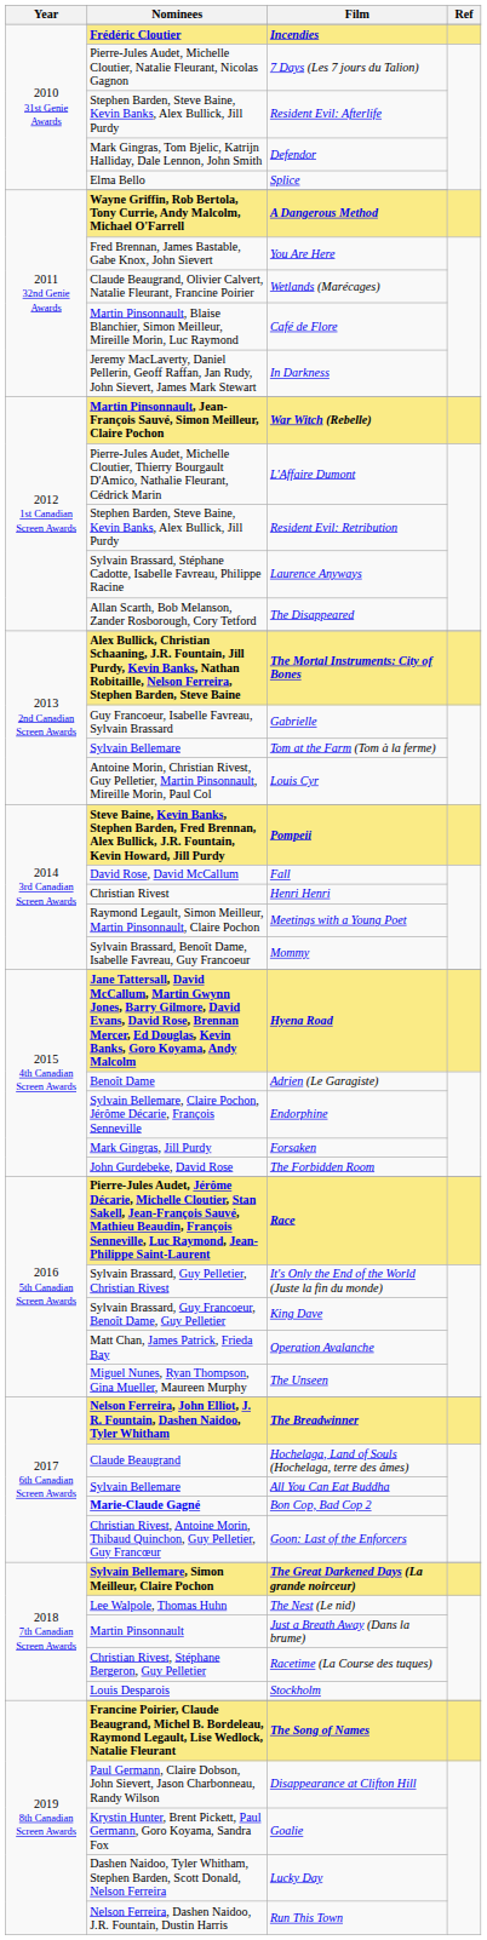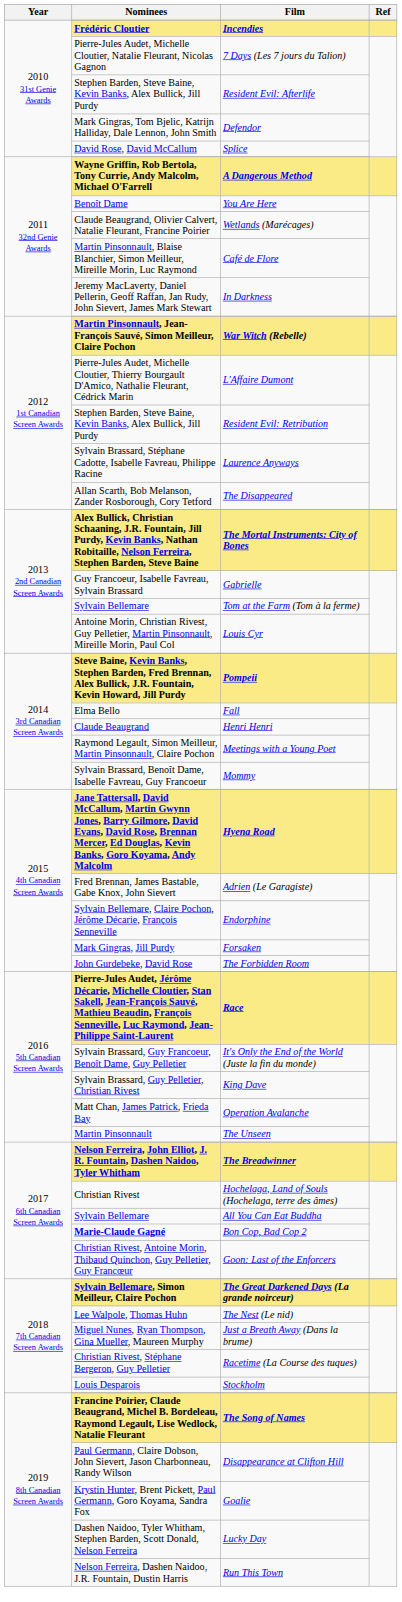Splice | Nominees: Elma Bello -> David Rose, David McCallum
You Are Here | Nominees: Fred Brennan, James Bastable, Gabe Knox, John Sievert -> Benoît Dame
Fall | Nominees: David Rose, David McCallum -> Elma Bello
Henri Henri | Nominees: Christian Rivest -> Claude Beaugrand
Adrien (Le Garagiste) | Nominees: Benoît Dame -> Fred Brennan, James Bastable, Gabe Knox, John Sievert
It's Only the End of the World (Juste la fin du monde) | Nominees: Sylvain Brassard, Guy Pelletier, Christian Rivest -> Sylvain Brassard, Guy Francoeur, Benoît Dame, Guy Pelletier
King Dave | Nominees: Sylvain Brassard, Guy Francoeur, Benoît Dame, Guy Pelletier -> Sylvain Brassard, Guy Pelletier, Christian Rivest
The Unseen | Nominees: Miguel Nunes, Ryan Thompson, Gina Mueller, Maureen Murphy -> Martin Pinsonnault
Hochelaga, Land of Souls (Hochelaga, terre des âmes) | Nominees: Claude Beaugrand -> Christian Rivest
Just a Breath Away (Dans la brume) | Nominees: Martin Pinsonnault -> Miguel Nunes, Ryan Thompson, Gina Mueller, Maureen Murphy
